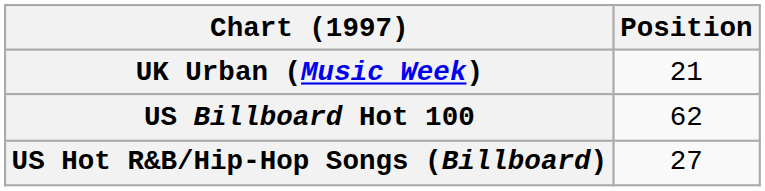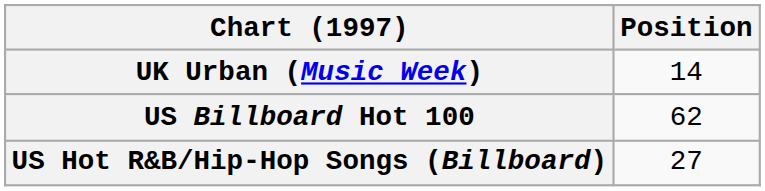UK Urban (Music Week) | Position: 21 -> 14
